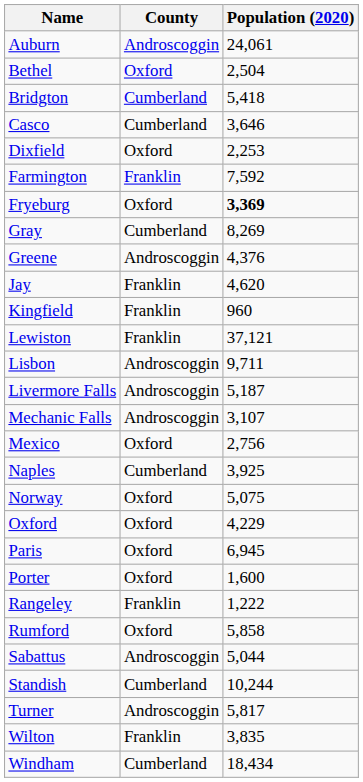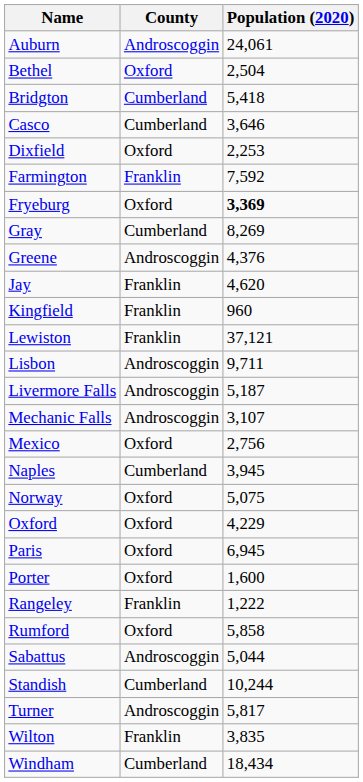Naples | Population (2020): 3,925 -> 3,945
